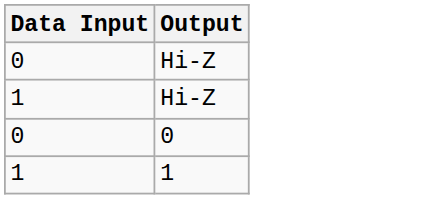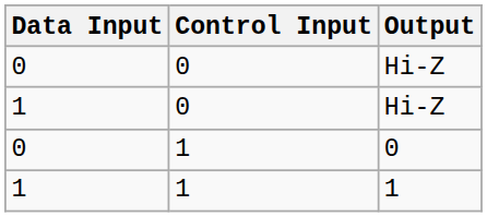+ column: Control Input | 0 | 0 | 1 | 1
